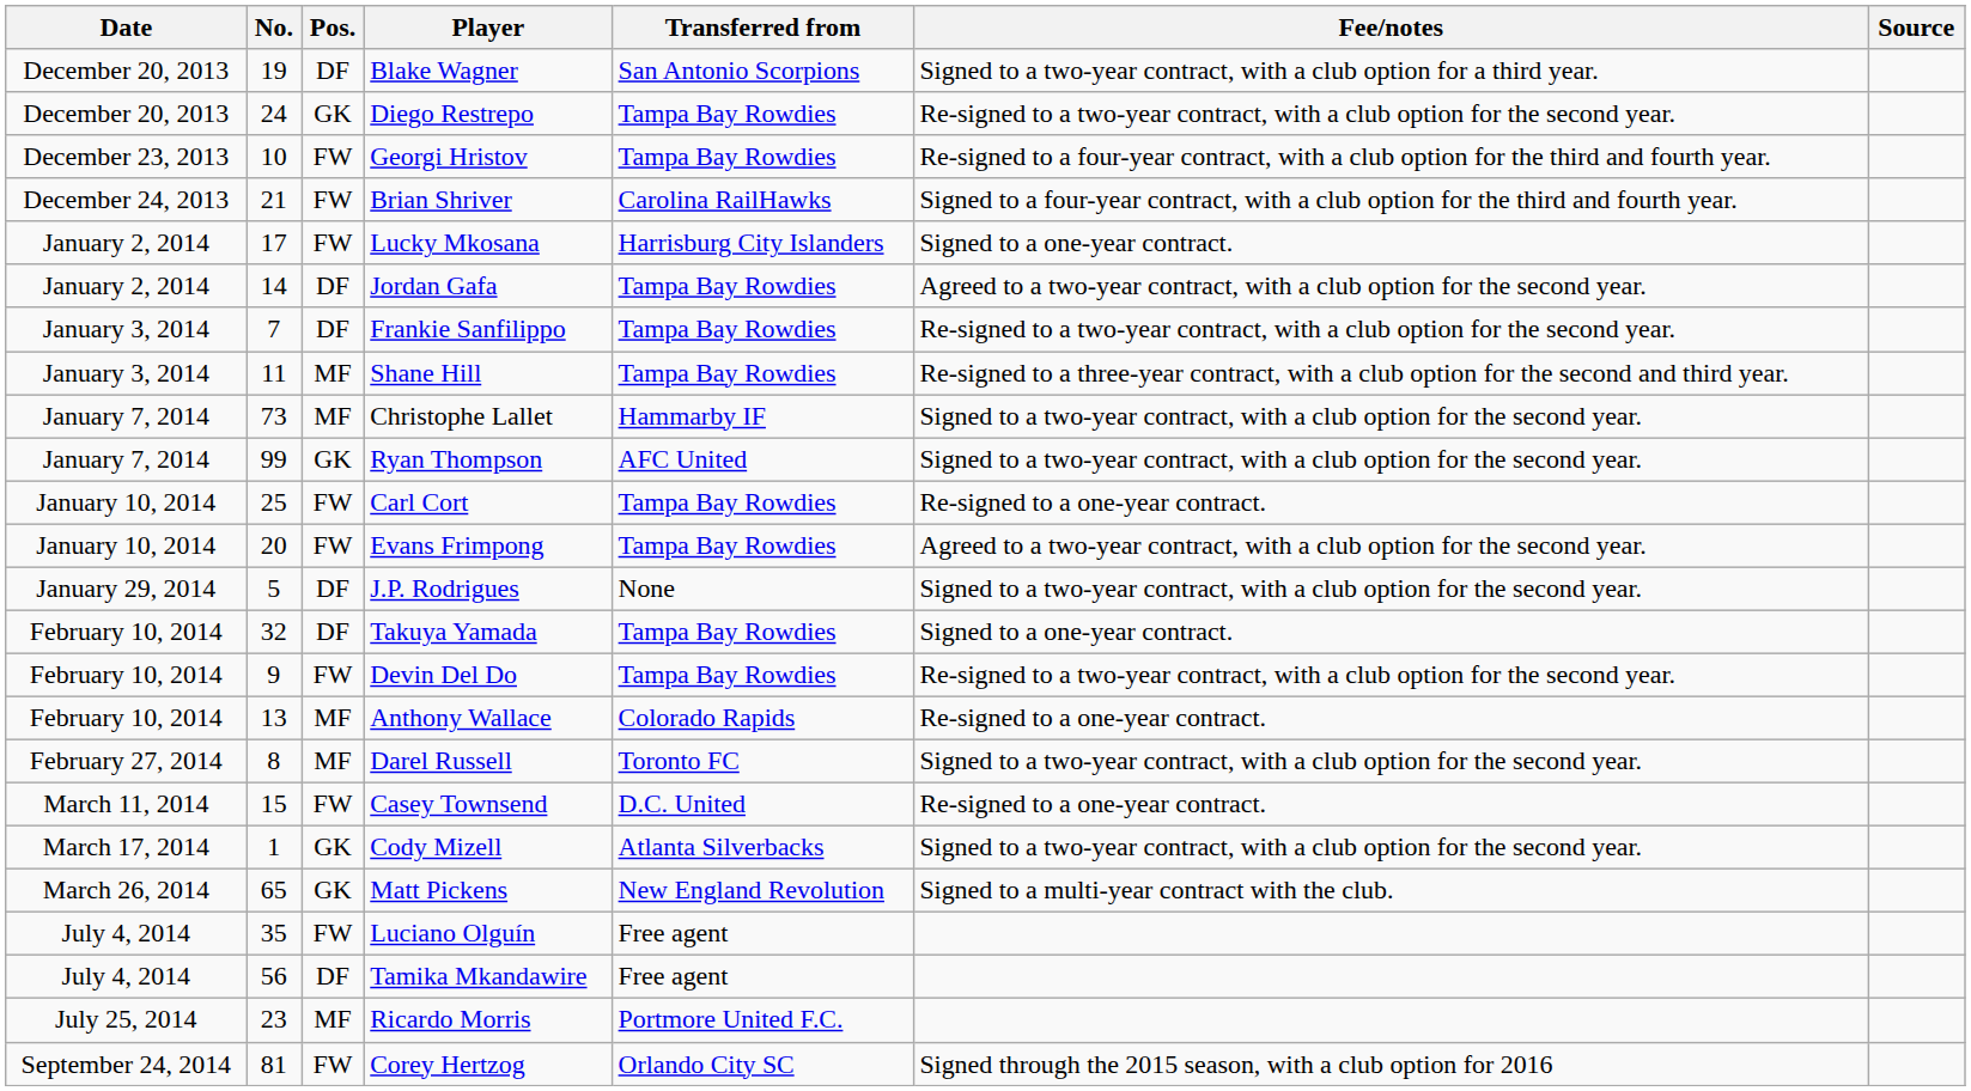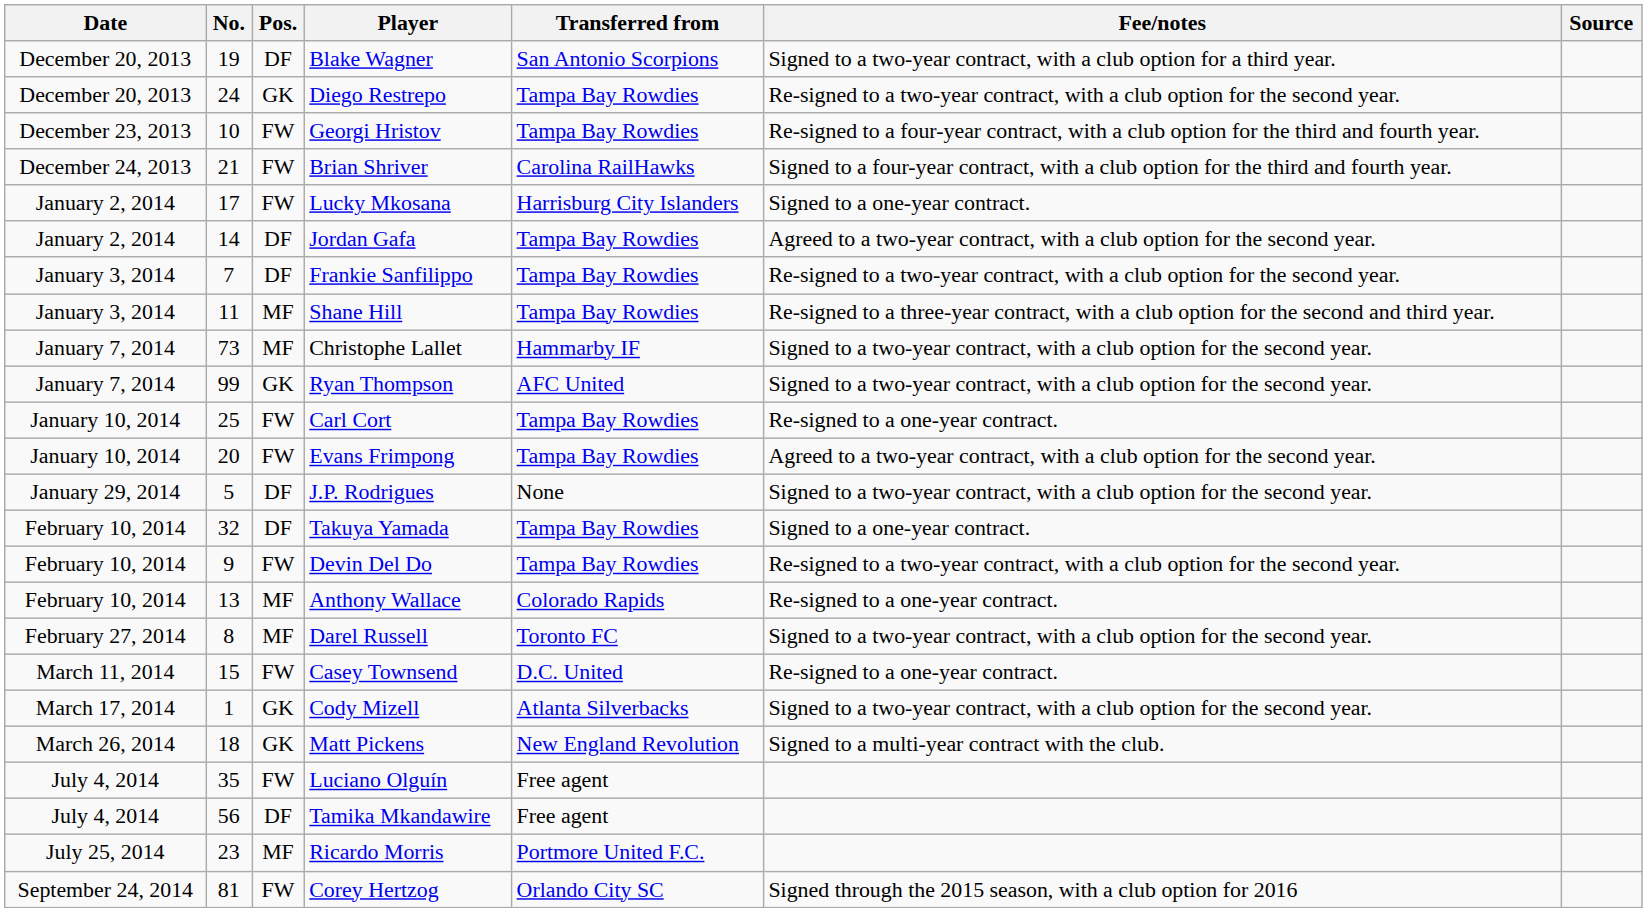Matt Pickens | No.: 65 -> 18
